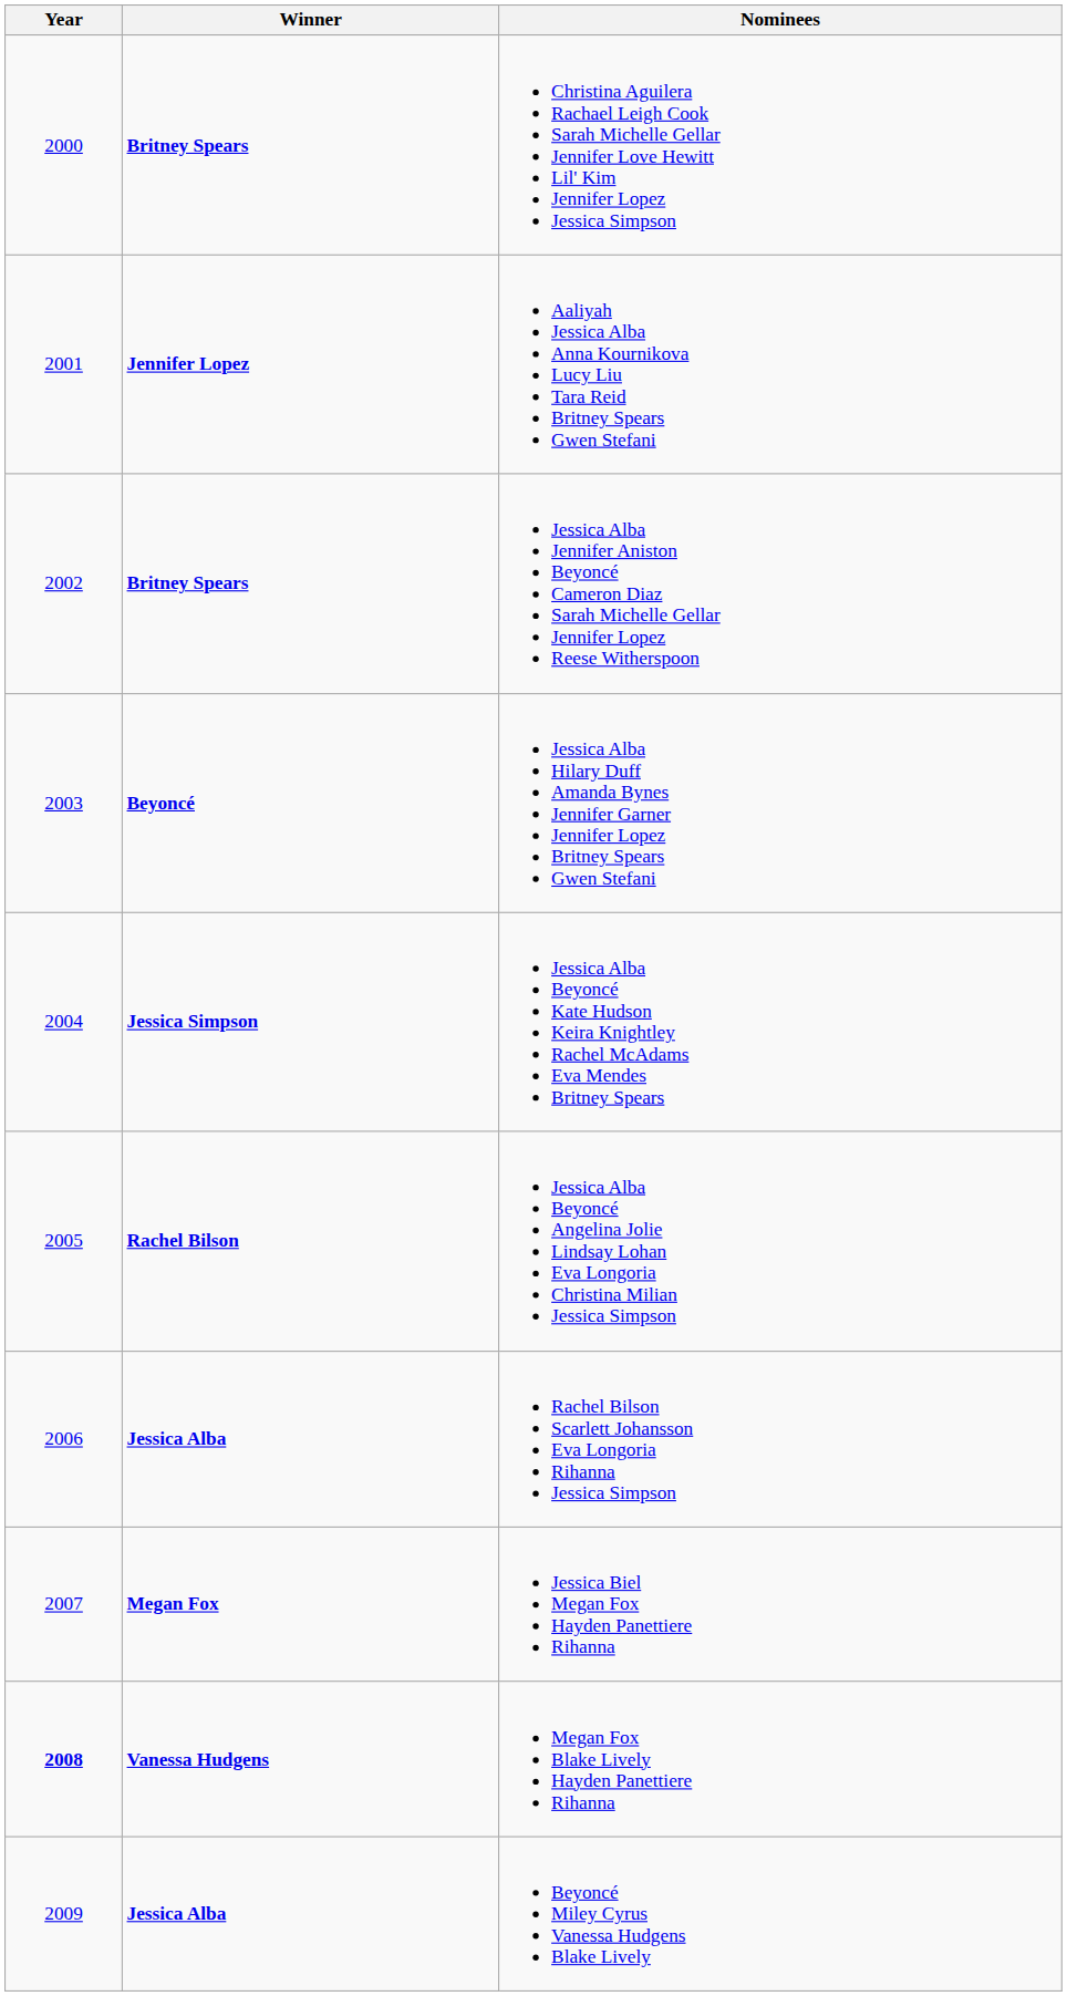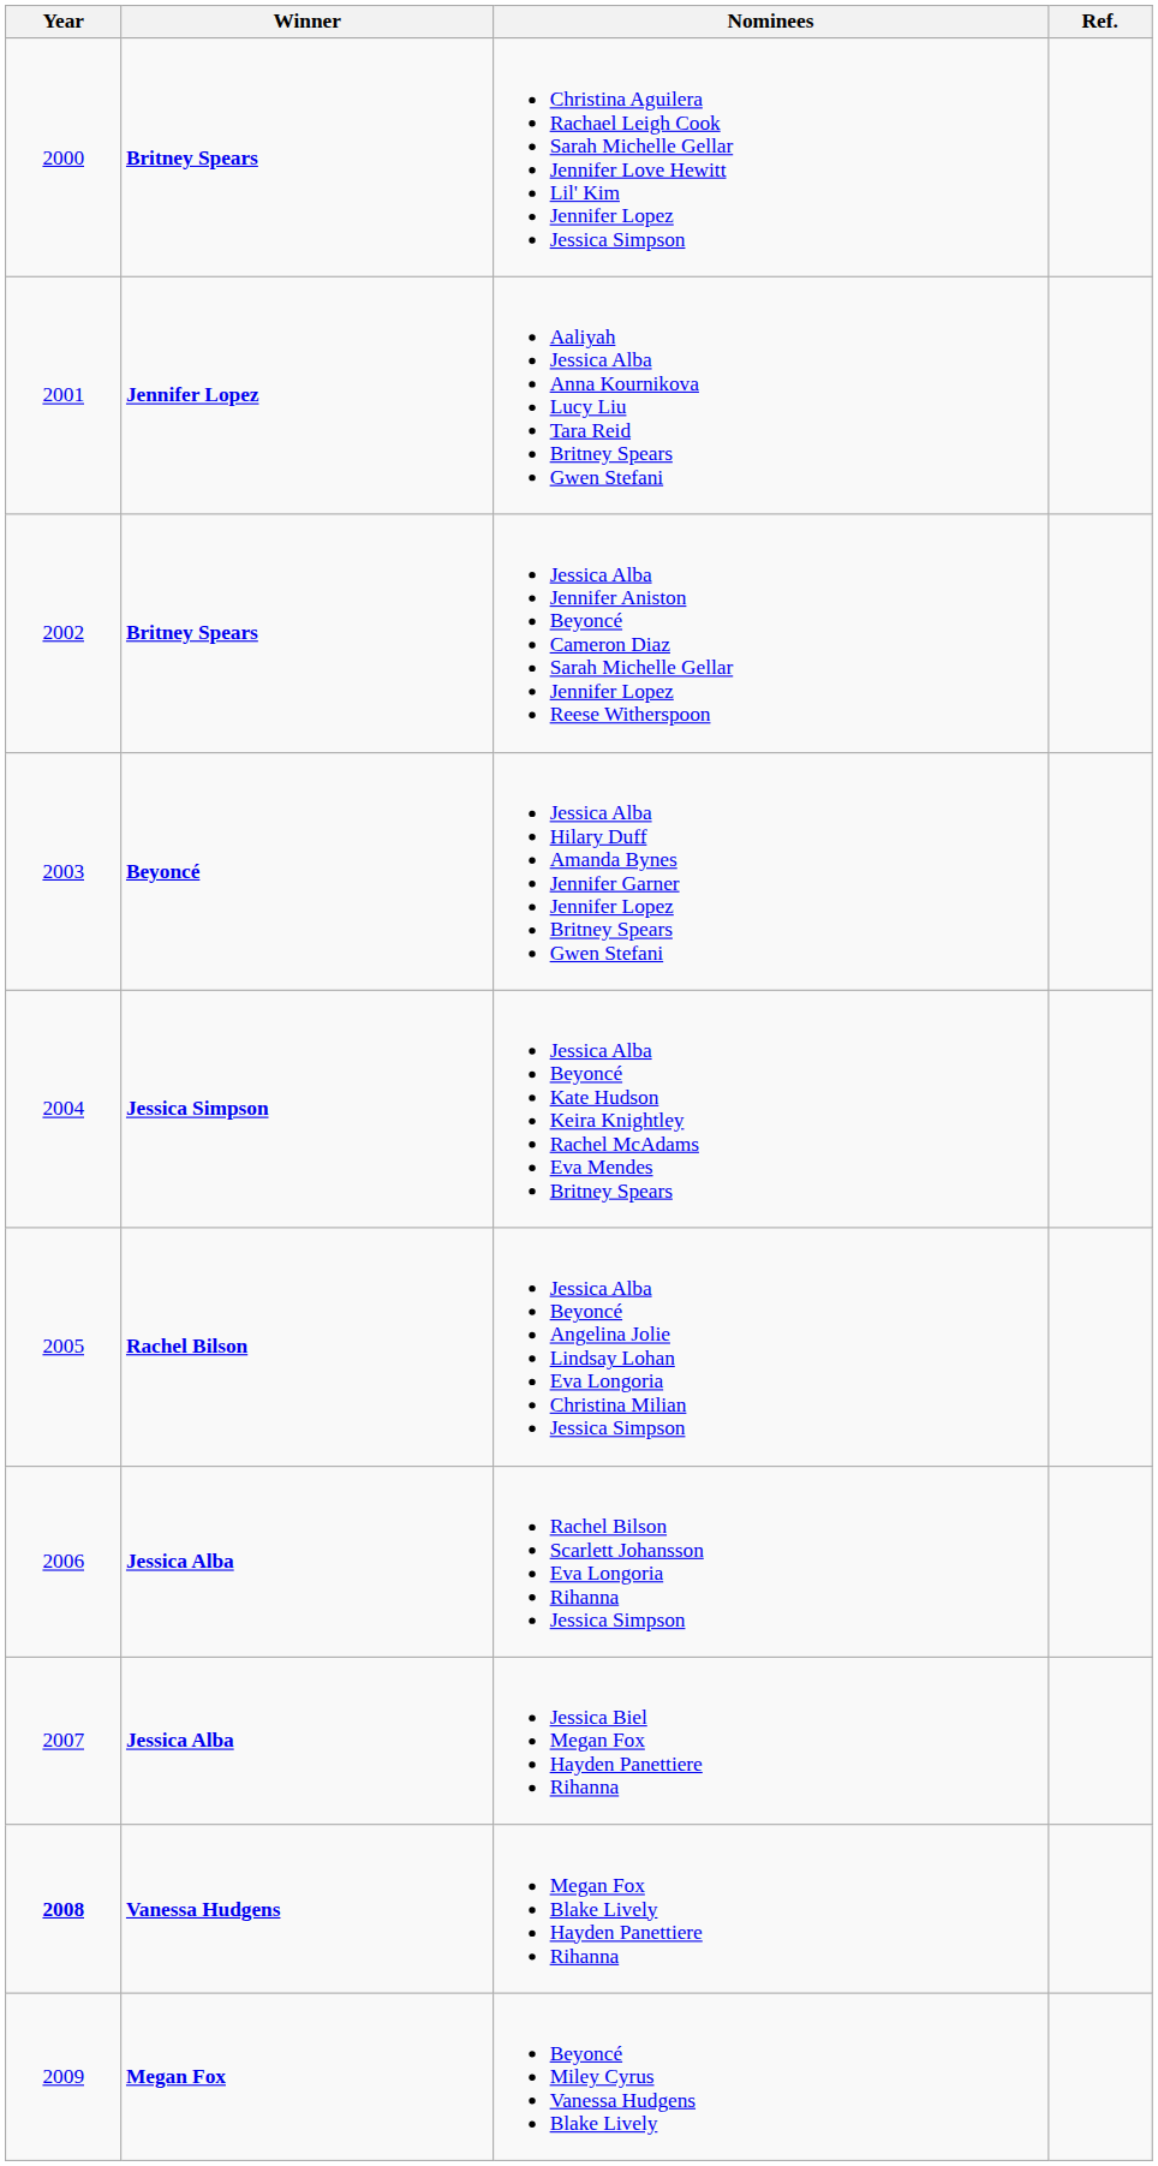+ column: Ref.
Jessica Biel Megan Fox Hayden Panettiere Rihanna | Winner: Megan Fox -> Jessica Alba
Beyoncé Miley Cyrus Vanessa Hudgens Blake Lively | Winner: Jessica Alba -> Megan Fox
